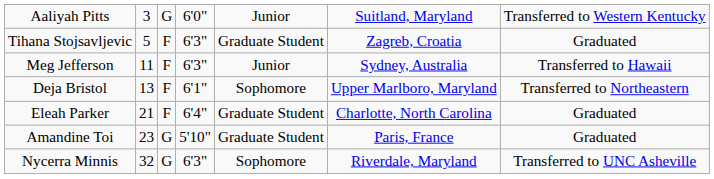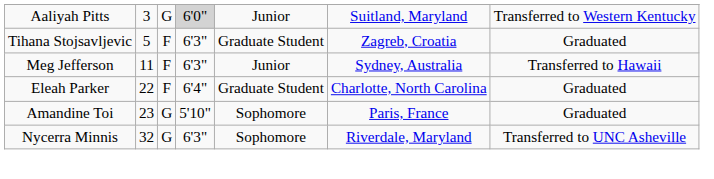Aaliyah Pitts | column 4: no background -> lightgrey background
- row: Deja Bristol | 13 | F | 6'1" | Sophomore | Upper Marlboro, Maryland | Transferred to Northeastern
Eleah Parker | column 2: 21 -> 22
Amandine Toi | column 5: Graduate Student -> Sophomore
